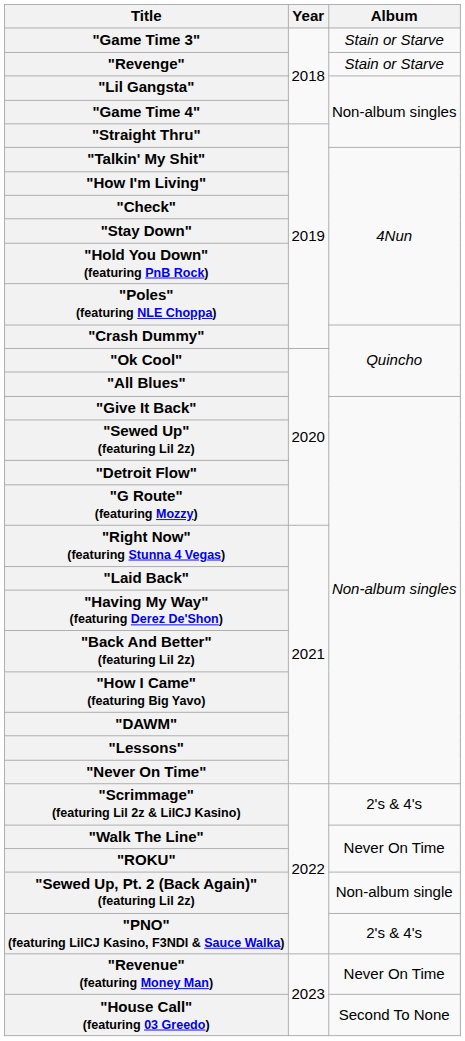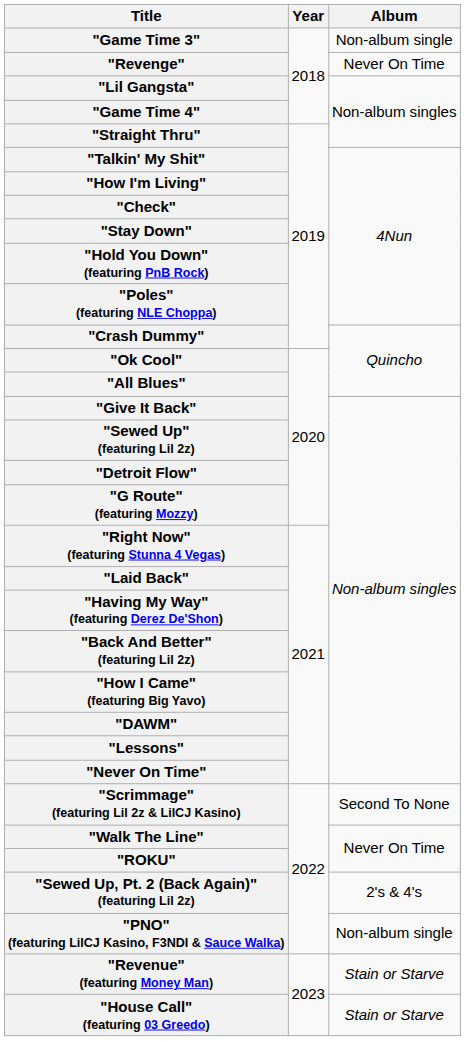"Game Time 3" | Album: Stain or Starve -> Non-album single
"Revenge" | Album: Stain or Starve -> Never On Time
"Scrimmage" (featuring Lil 2z & LilCJ Kasino) | Album: 2's & 4's -> Second To None
"Sewed Up, Pt. 2 (Back Again)" (featuring Lil 2z) | Album: Non-album single -> 2's & 4's
"PNO" (featuring LilCJ Kasino, F3NDI & Sauce Walka) | Album: 2's & 4's -> Non-album single
"Revenue" (featuring Money Man) | Album: Never On Time -> Stain or Starve
"House Call" (featuring 03 Greedo) | Album: Second To None -> Stain or Starve
